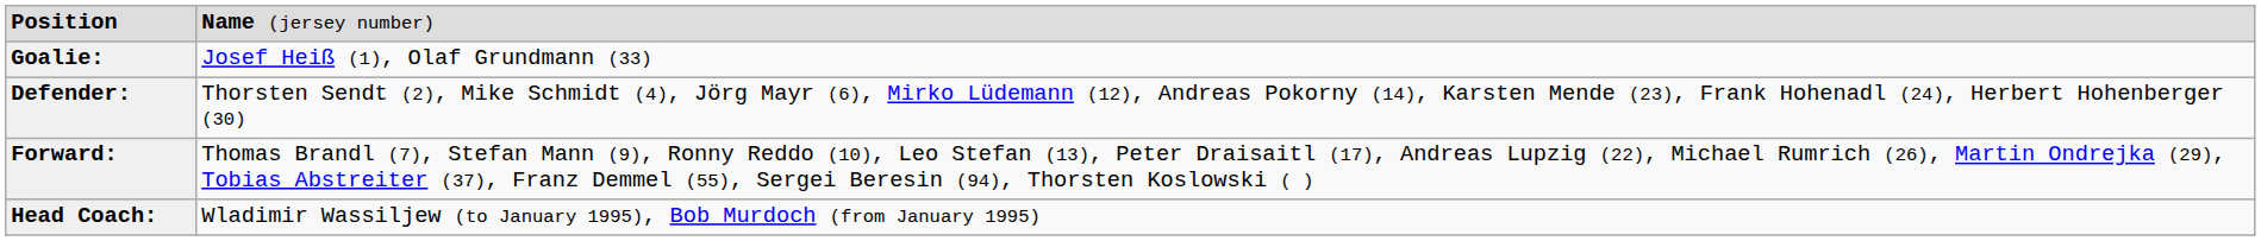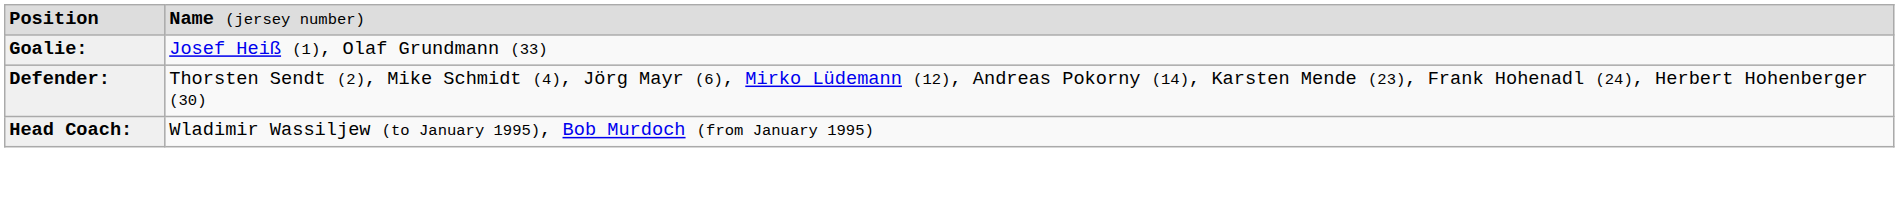- row: Forward: | Thomas Brandl (7), Stefan Mann (9), Ronny Reddo (10), Leo Stefan (13), Peter Draisaitl (17), Andreas Lupzig (22), Michael Rumrich (26), Martin Ondrejka (29), Tobias Abstreiter (37), Franz Demmel (55), Sergei Beresin (94), Thorsten Koslowski ( )
